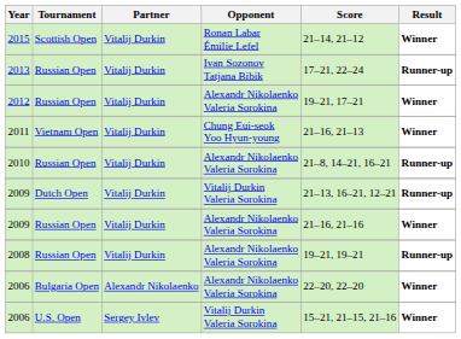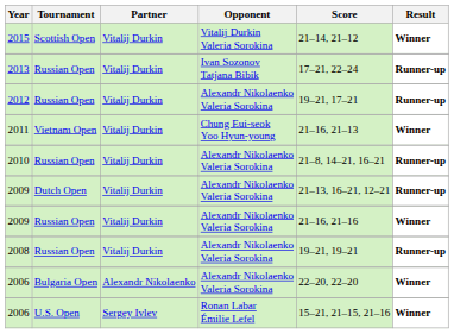2015 | Opponent: Ronan Labar Émilie Lefel -> Vitalij Durkin Valeria Sorokina
2012 | Result: Winner -> Runner-up
2009 / Dutch Open | Opponent: Vitalij Durkin Valeria Sorokina -> Alexandr Nikolaenko Valeria Sorokina
2006 / U.S. Open | Opponent: Vitalij Durkin Valeria Sorokina -> Ronan Labar Émilie Lefel
